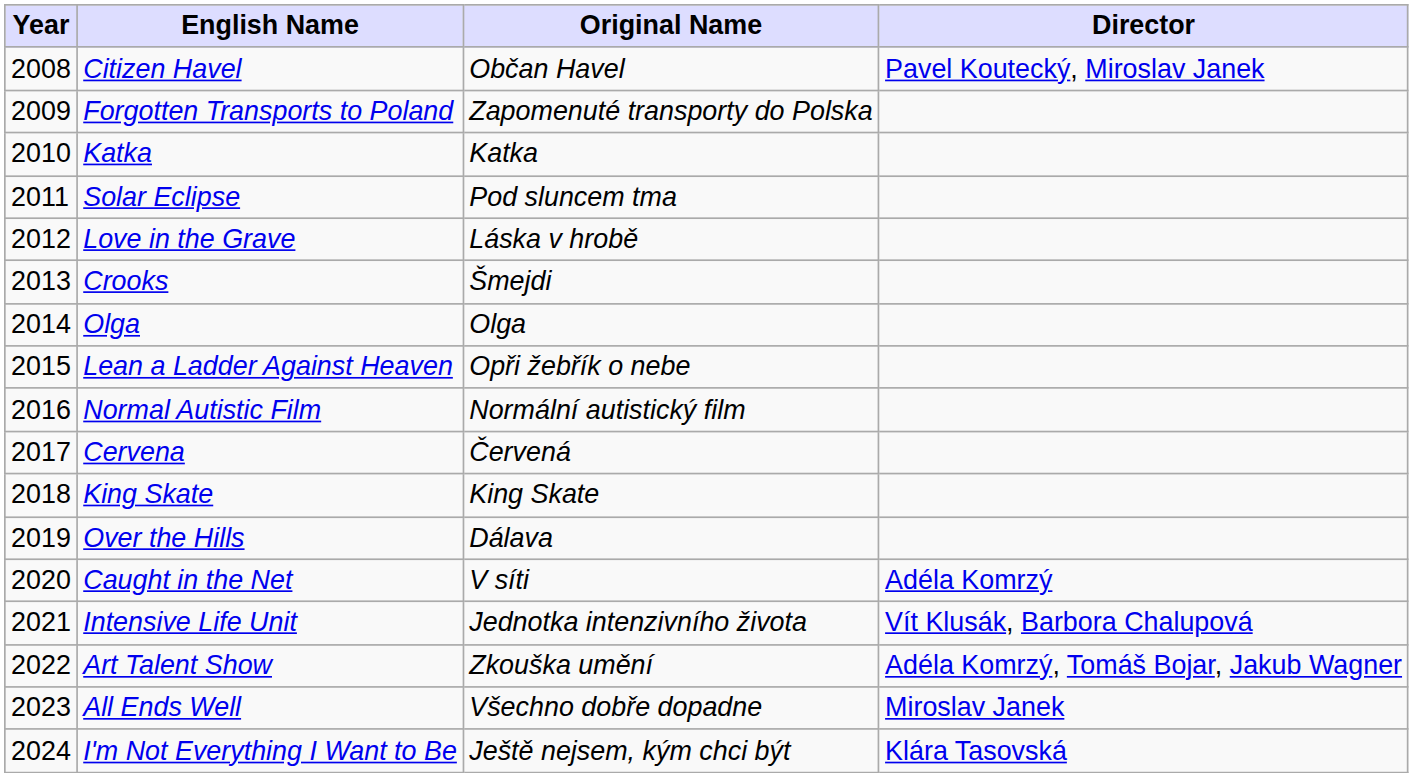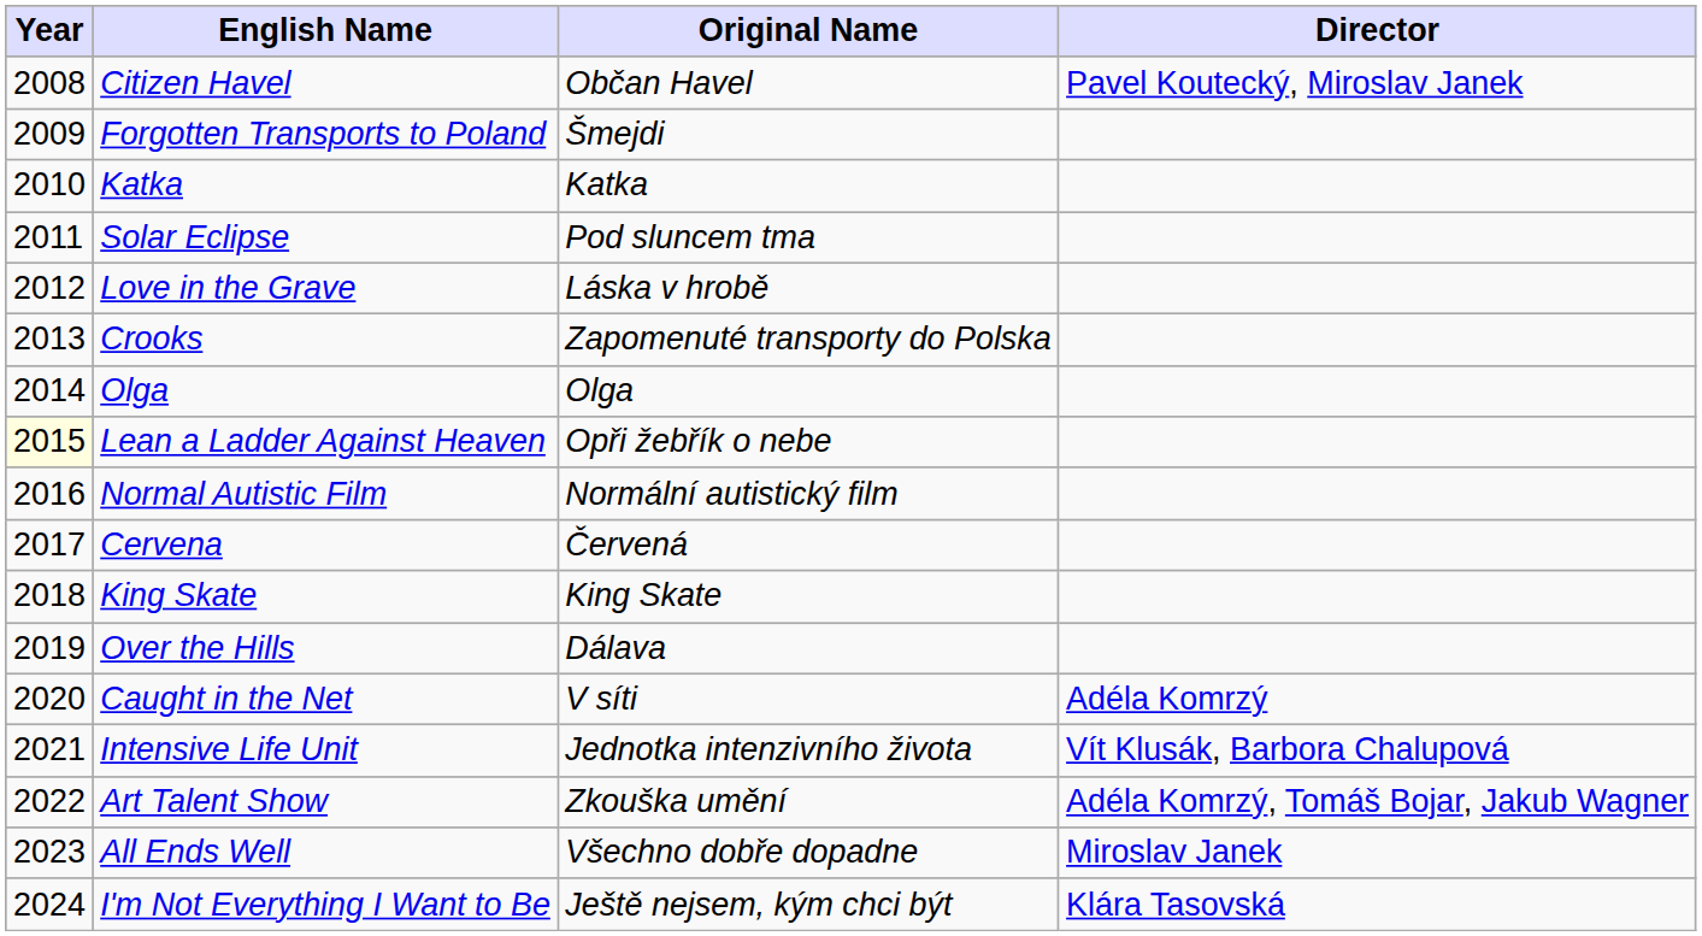Forgotten Transports to Poland | Original Name: Zapomenuté transporty do Polska -> Šmejdi
Crooks | Original Name: Šmejdi -> Zapomenuté transporty do Polska
Lean a Ladder Against Heaven | Year: no background -> lightyellow background
